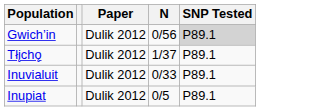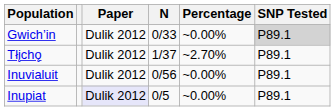+ column: Percentage | ~0.00% | ~2.70% | ~0.00% | ~0.00%
Gwich’in | N: 0/56 -> 0/33
Inuvialuit | N: 0/33 -> 0/56
Inupiat | Paper: no background -> lavender background
